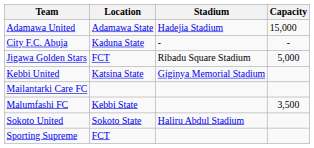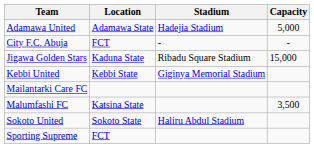Adamawa United | Capacity: 15,000 -> 5,000
City F.C. Abuja | Location: Kaduna State -> FCT
Jigawa Golden Stars | Location: FCT -> Kaduna State
Jigawa Golden Stars | Capacity: 5,000 -> 15,000
Kebbi United | Location: Katsina State -> Kebbi State
Malumfashi FC | Location: Kebbi State -> Katsina State
